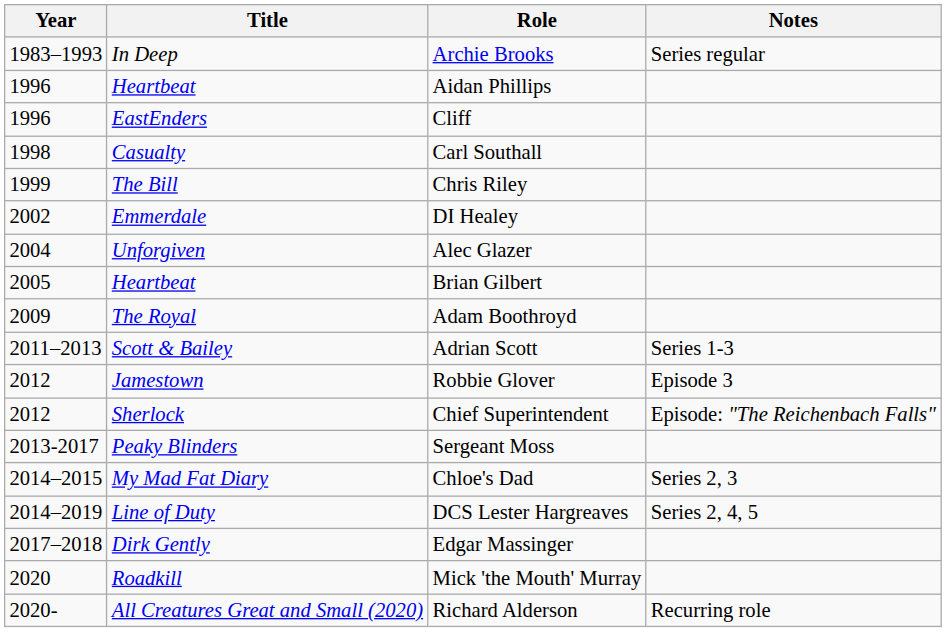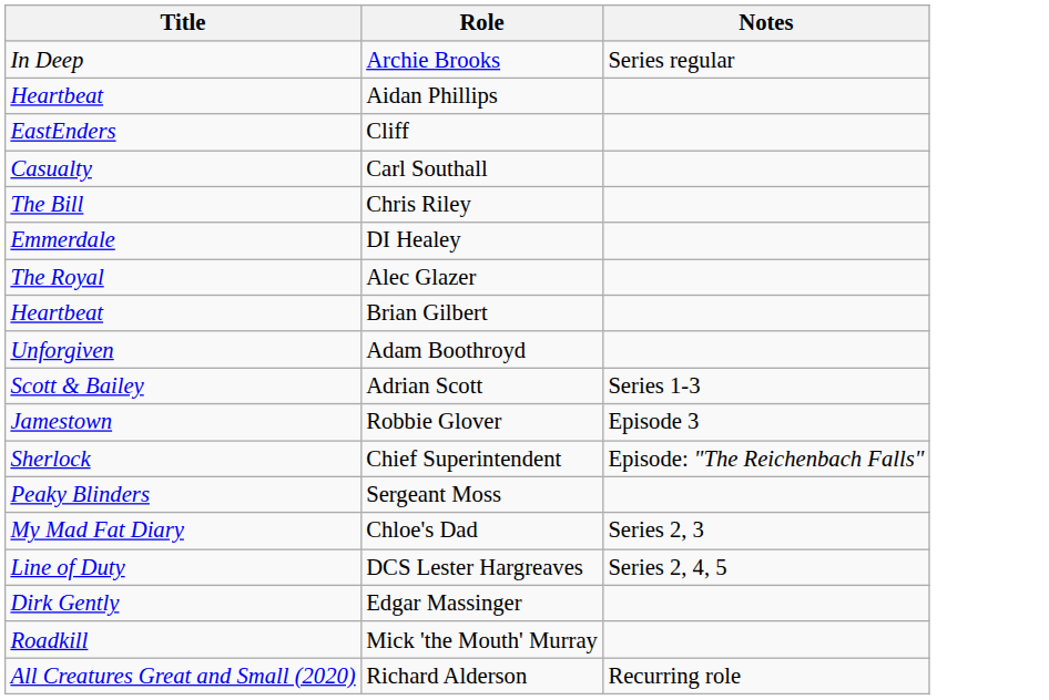- column: Year | 1983–1993 | 1996 | 1996 | 1998 | 1999 | 2002 | 2004 | 2005 | 2009 | 2011–2013 | 2012 | 2012 | 2013-2017 | 2014–2015 | 2014–2019 | 2017–2018 | 2020 | 2020-
Alec Glazer | Title: Unforgiven -> The Royal
Adam Boothroyd | Title: The Royal -> Unforgiven
